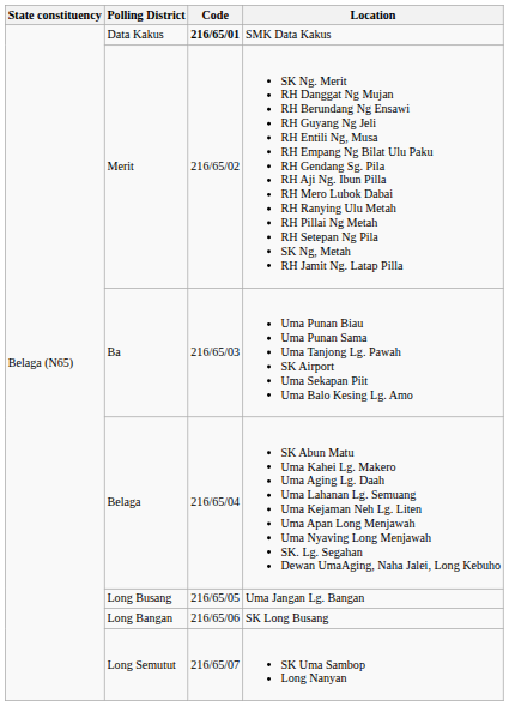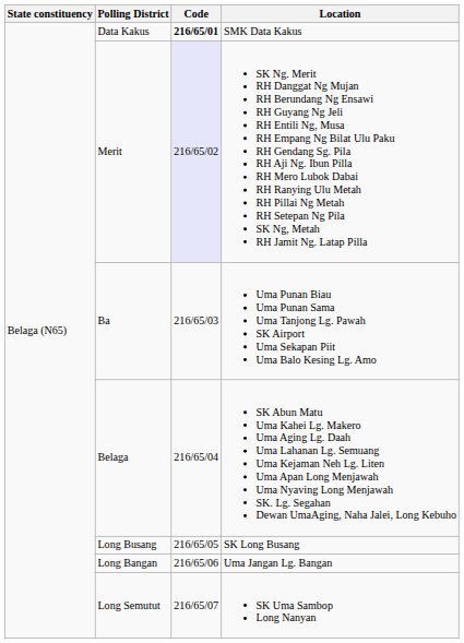Merit | Code: no background -> lavender background
Long Busang | Location: Uma Jangan Lg. Bangan -> SK Long Busang
Long Bangan | Location: SK Long Busang -> Uma Jangan Lg. Bangan
